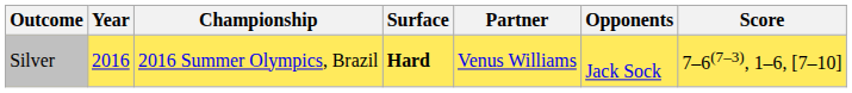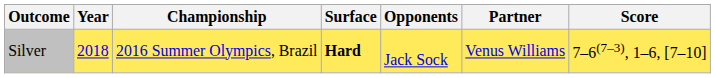columns swapped: Partner <-> Opponents
Silver | Year: 2016 -> 2018
